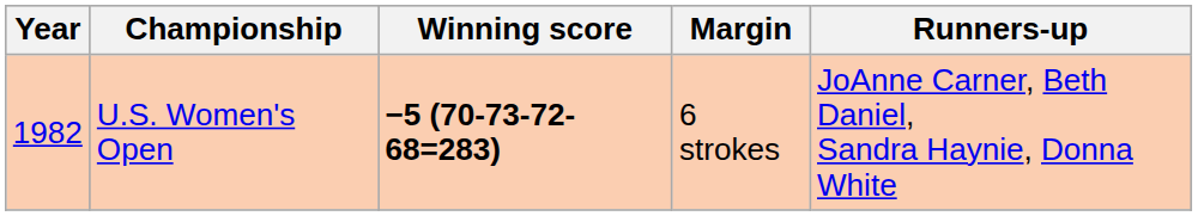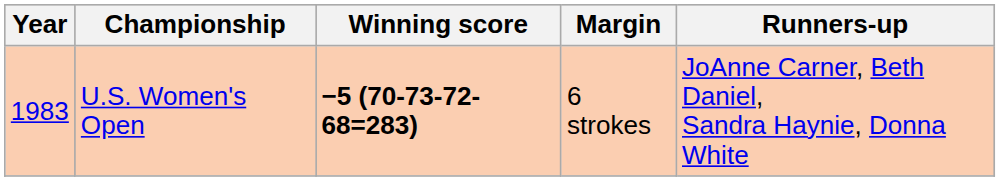U.S. Women's Open | Year: 1982 -> 1983
